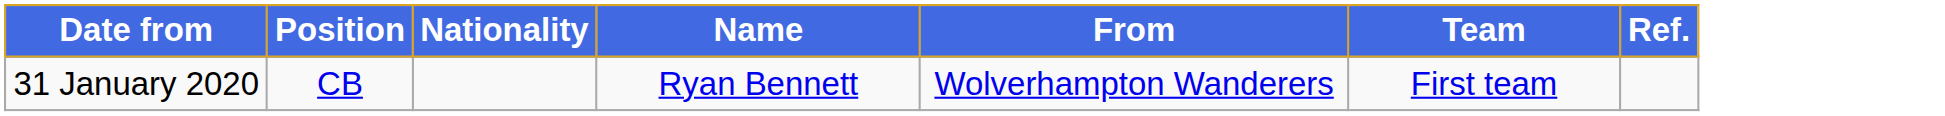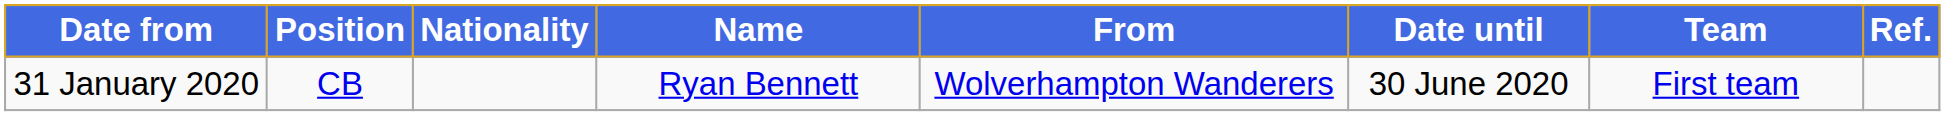+ column: Date until | 30 June 2020
